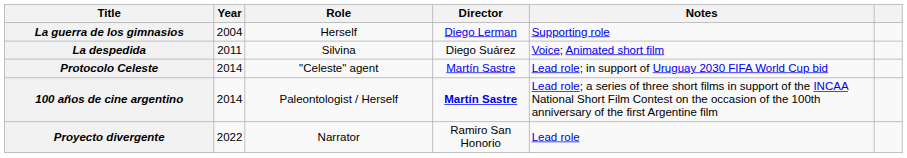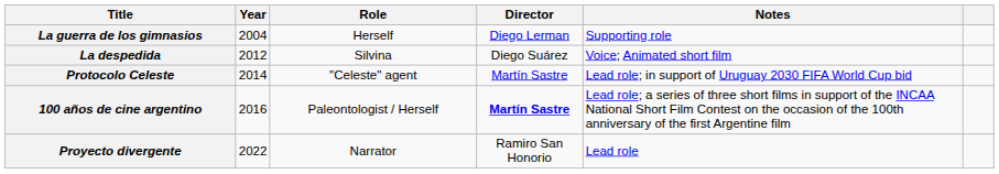La despedida | Year: 2011 -> 2012
100 años de cine argentino | Year: 2014 -> 2016
